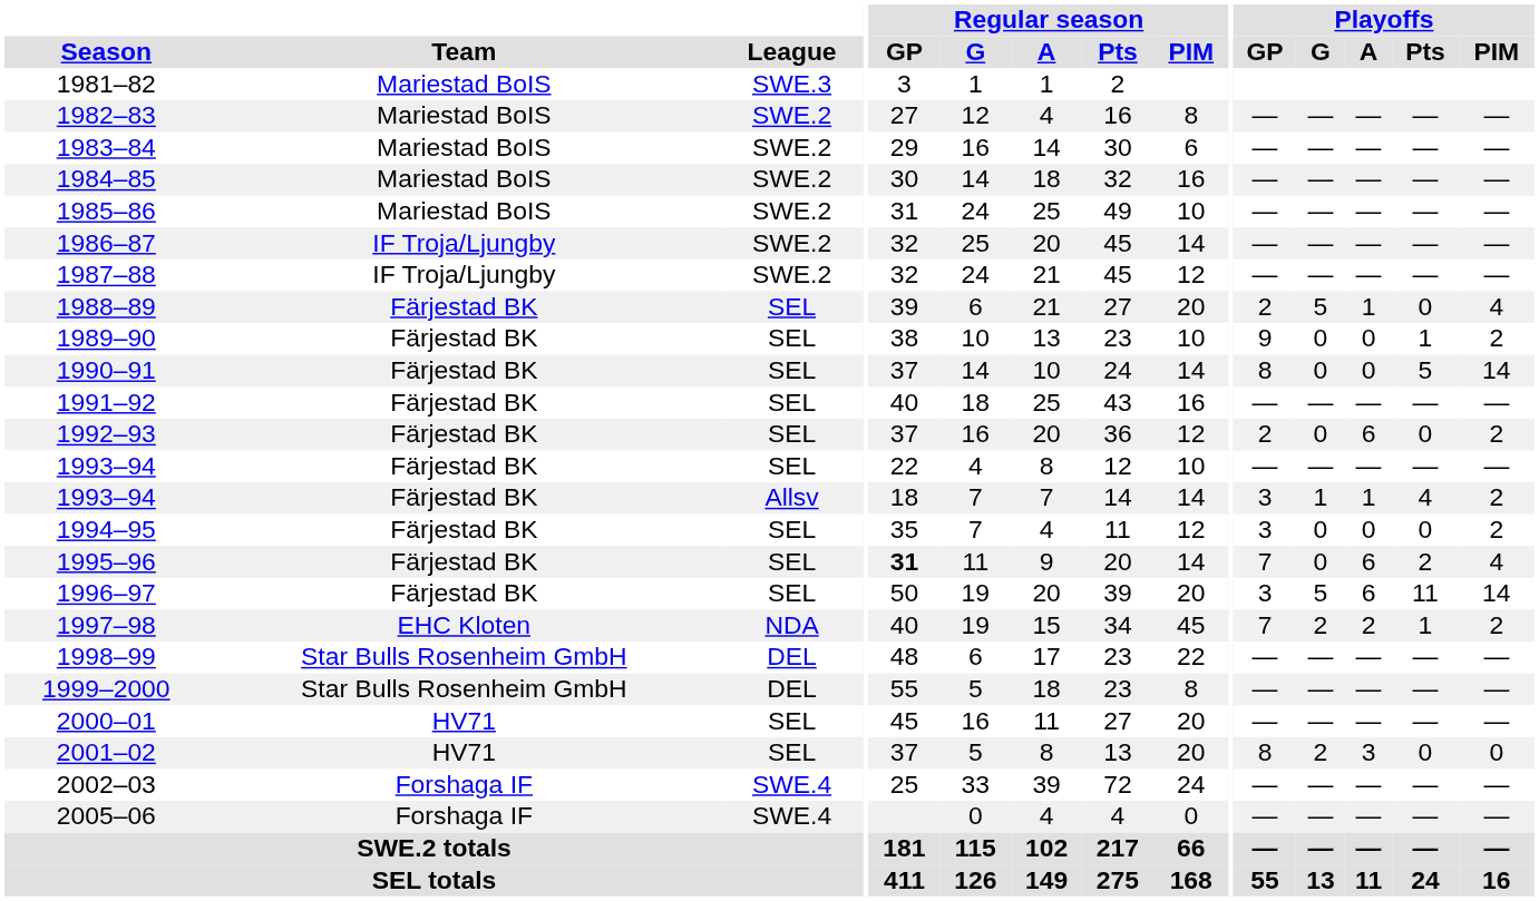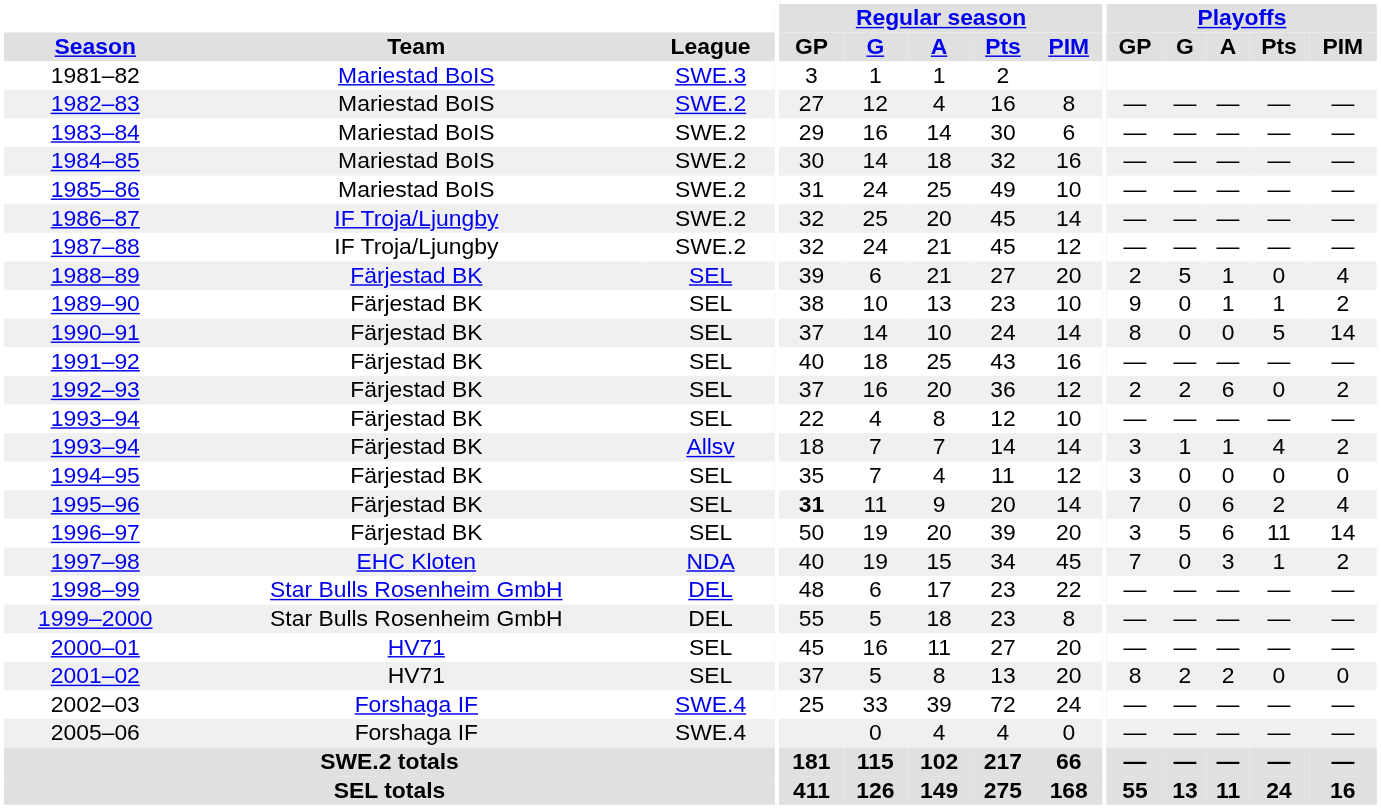1989–90 | Playoffs / A: 0 -> 1
1992–93 | Playoffs / G: 0 -> 2
1994–95 | Playoffs / PIM: 2 -> 0
1997–98 | Playoffs / G: 2 -> 0
1997–98 | Playoffs / A: 2 -> 3
2001–02 | Playoffs / A: 3 -> 2
